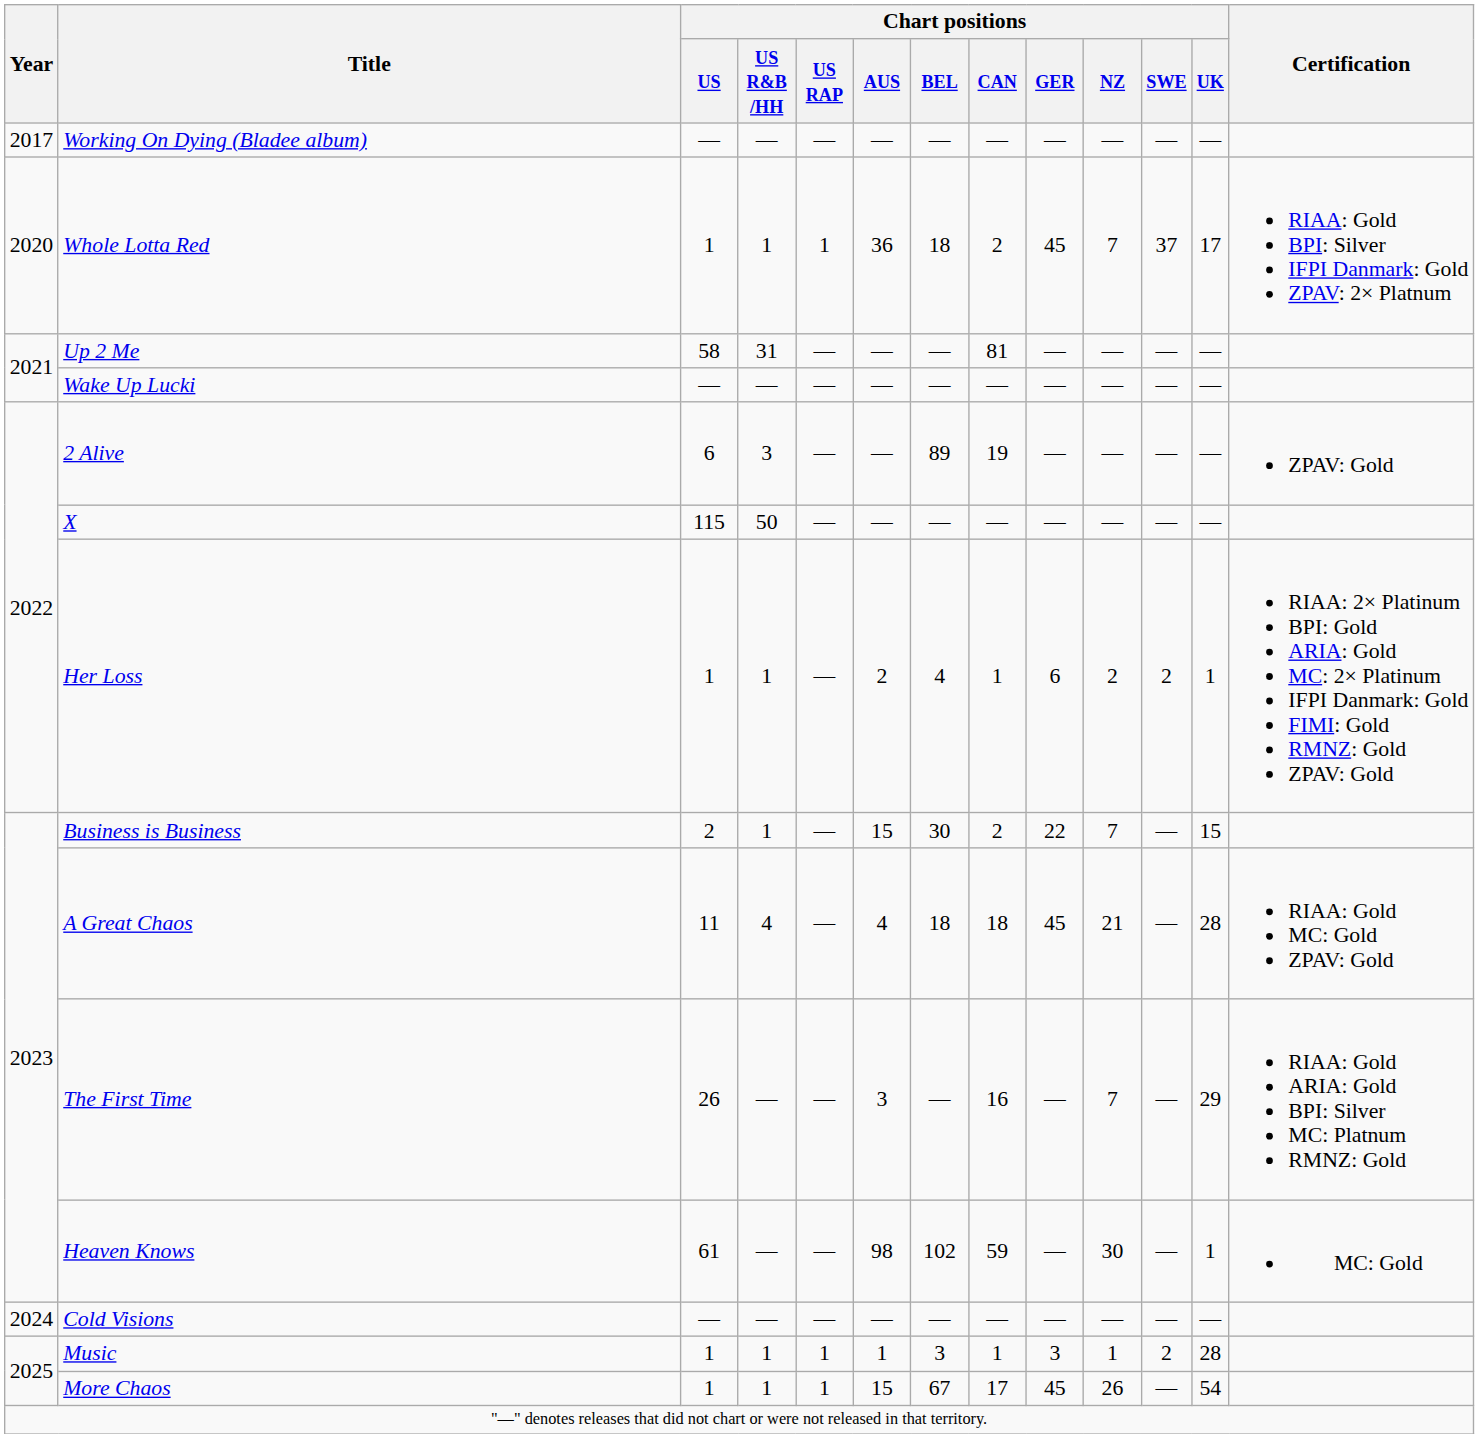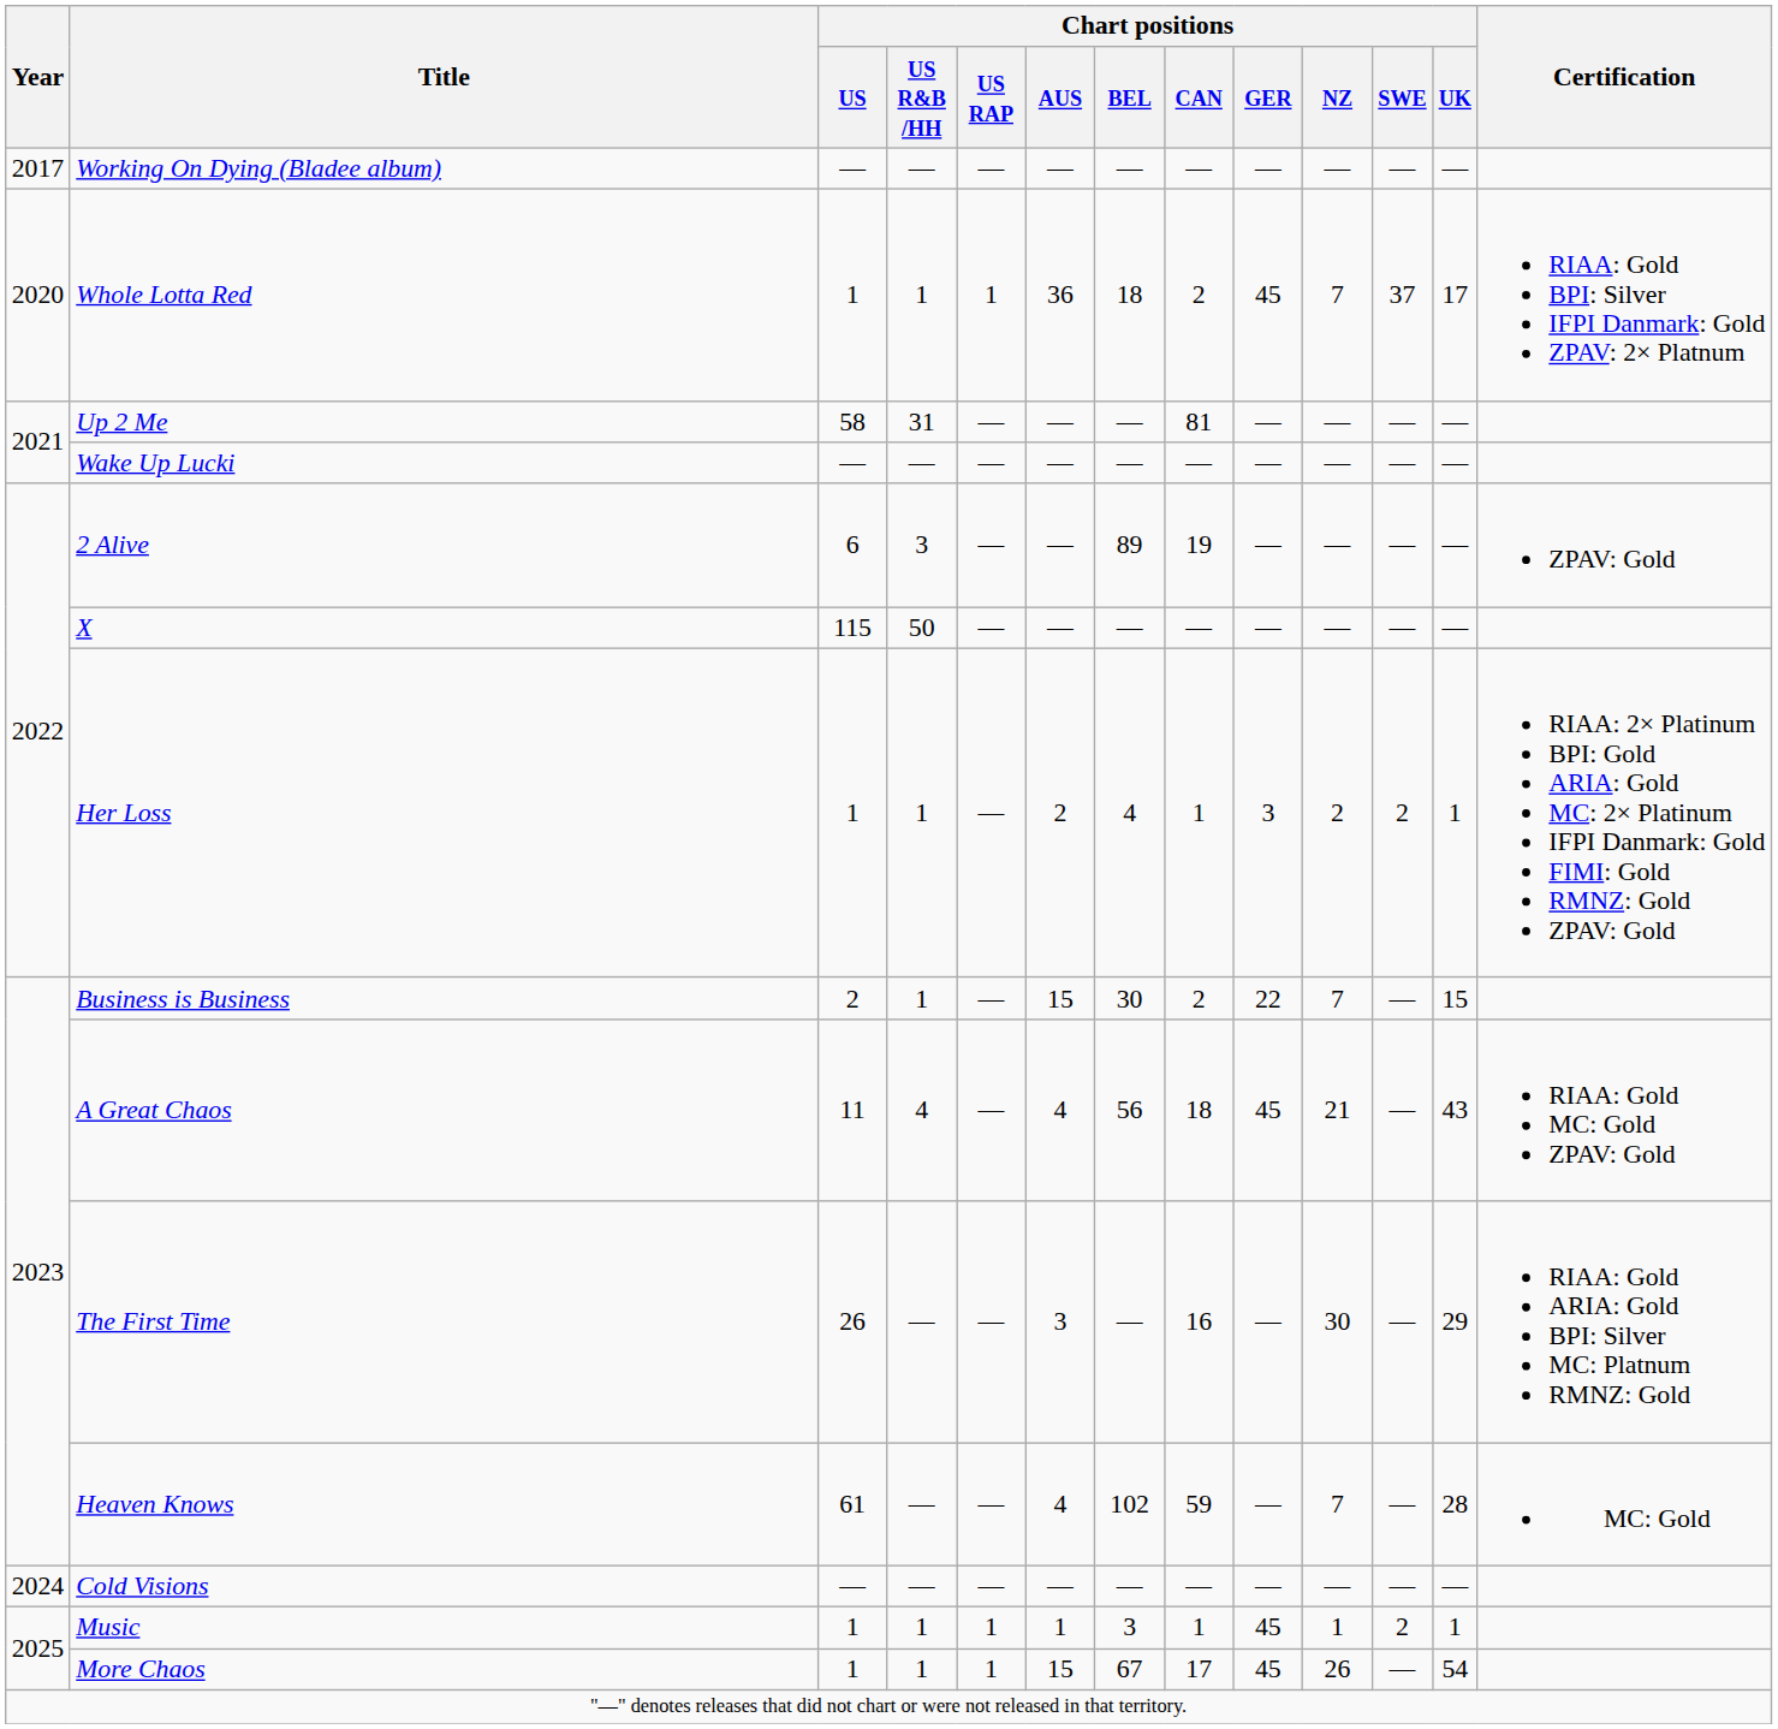Her Loss | Chart positions / GER: 6 -> 3
A Great Chaos | Chart positions / BEL: 18 -> 56
A Great Chaos | Chart positions / UK: 28 -> 43
The First Time | Chart positions / NZ: 7 -> 30
Heaven Knows | Chart positions / AUS: 98 -> 4
Heaven Knows | Chart positions / NZ: 30 -> 7
Heaven Knows | Chart positions / UK: 1 -> 28
Music | Chart positions / GER: 3 -> 45
Music | Chart positions / UK: 28 -> 1
